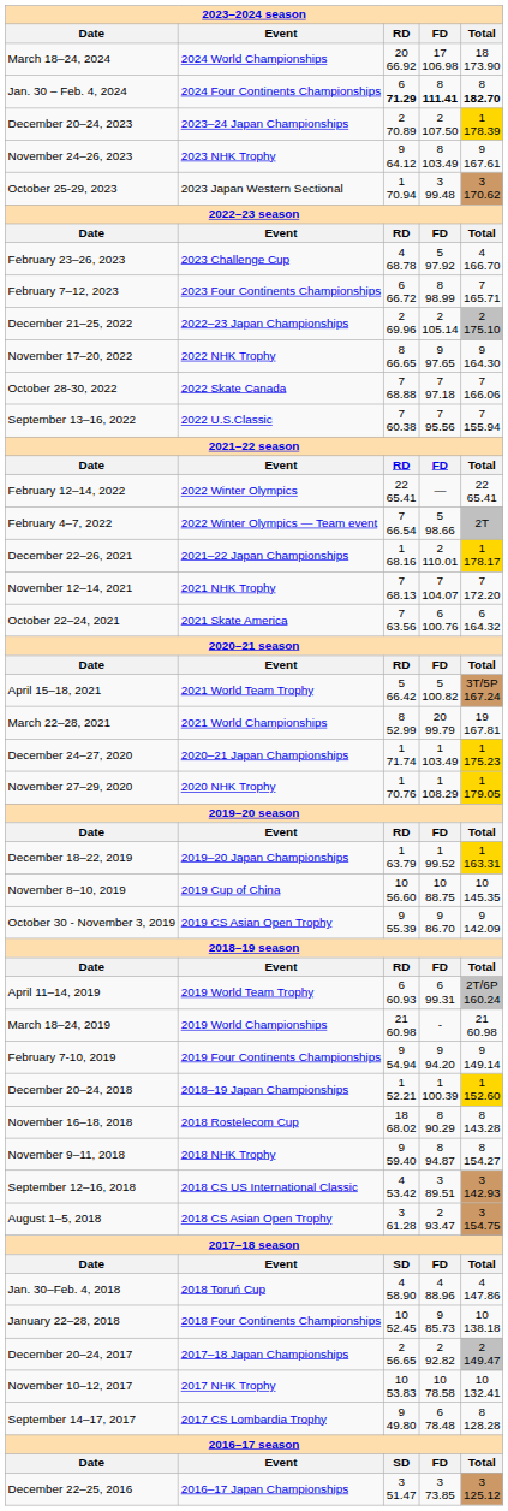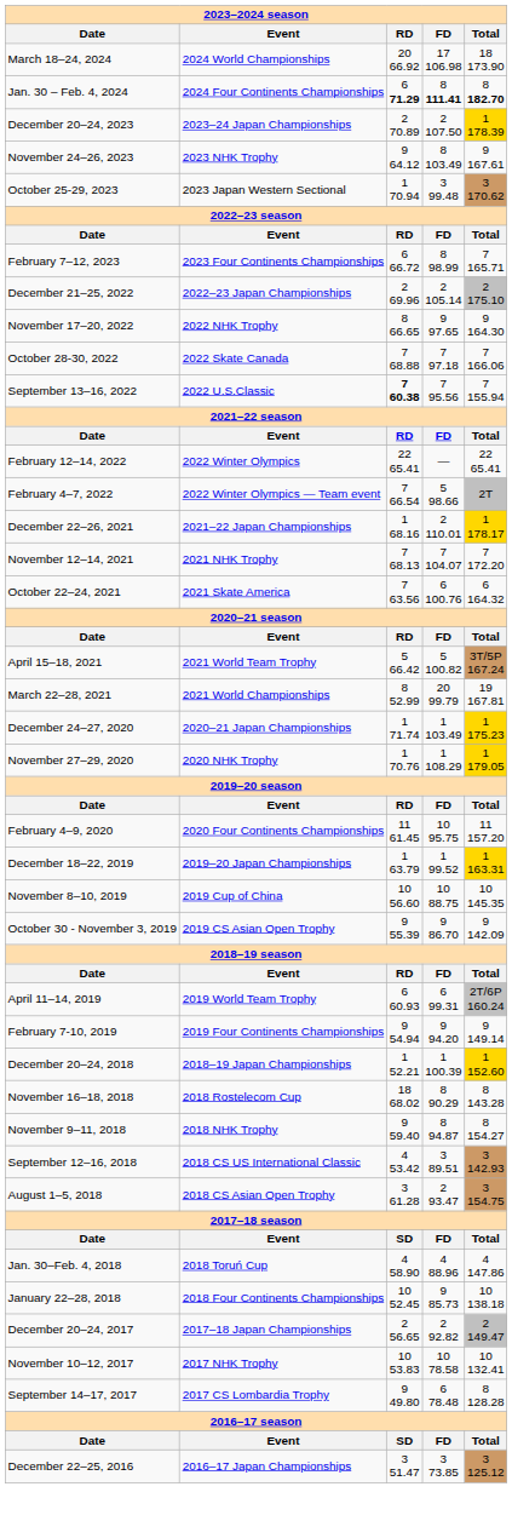- row: February 23–26, 2023 | 2023 Challenge Cup | 4 68.78 | 5 97.92 | 4 166.70
September 13–16, 2022 | RD: normal -> bold
+ row: February 4–9, 2020 | 2020 Four Continents Championships | 11 61.45 | 10 95.75 | 11 157.20
- row: March 18–24, 2019 | 2019 World Championships | 21 60.98 | - | 21 60.98
